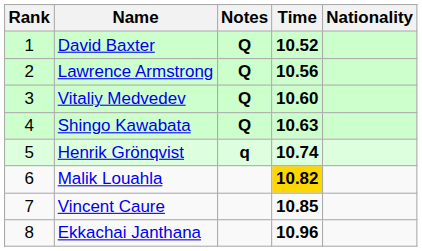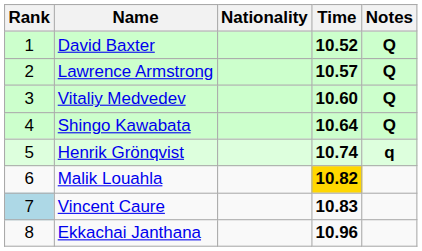columns swapped: Nationality <-> Notes
Lawrence Armstrong | Time: 10.56 -> 10.57
Shingo Kawabata | Time: 10.63 -> 10.64
Vincent Caure | Rank: no background -> lightblue background
Vincent Caure | Time: 10.85 -> 10.83
